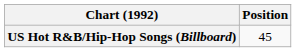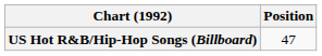US Hot R&B/Hip-Hop Songs (Billboard) | Position: 45 -> 47
